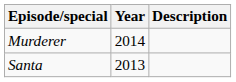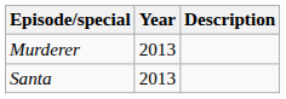Murderer | Year: 2014 -> 2013
